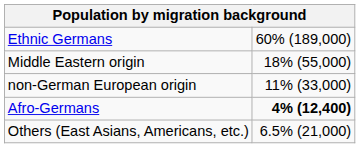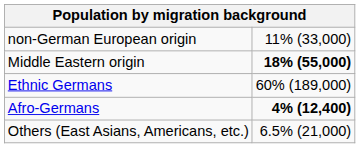rows swapped: Ethnic Germans <-> non-German European origin
Middle Eastern origin | column 2: normal -> bold
